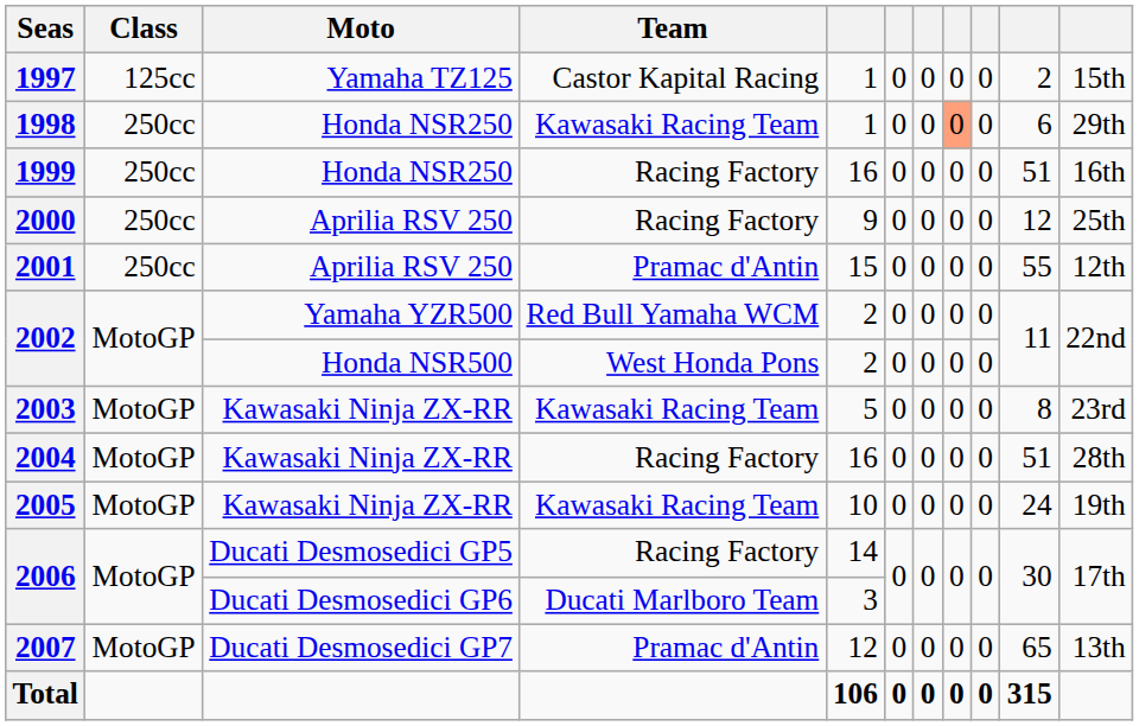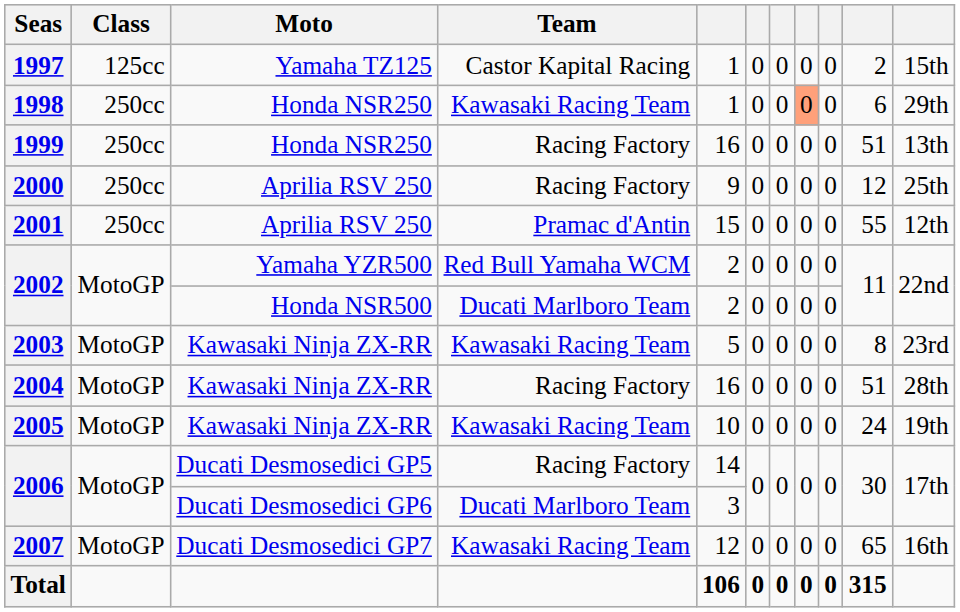1999 | column 11: 16th -> 13th
2002 / Honda NSR500 | Team: West Honda Pons -> Ducati Marlboro Team
2007 | Team: Pramac d'Antin -> Kawasaki Racing Team
2007 | column 11: 13th -> 16th
